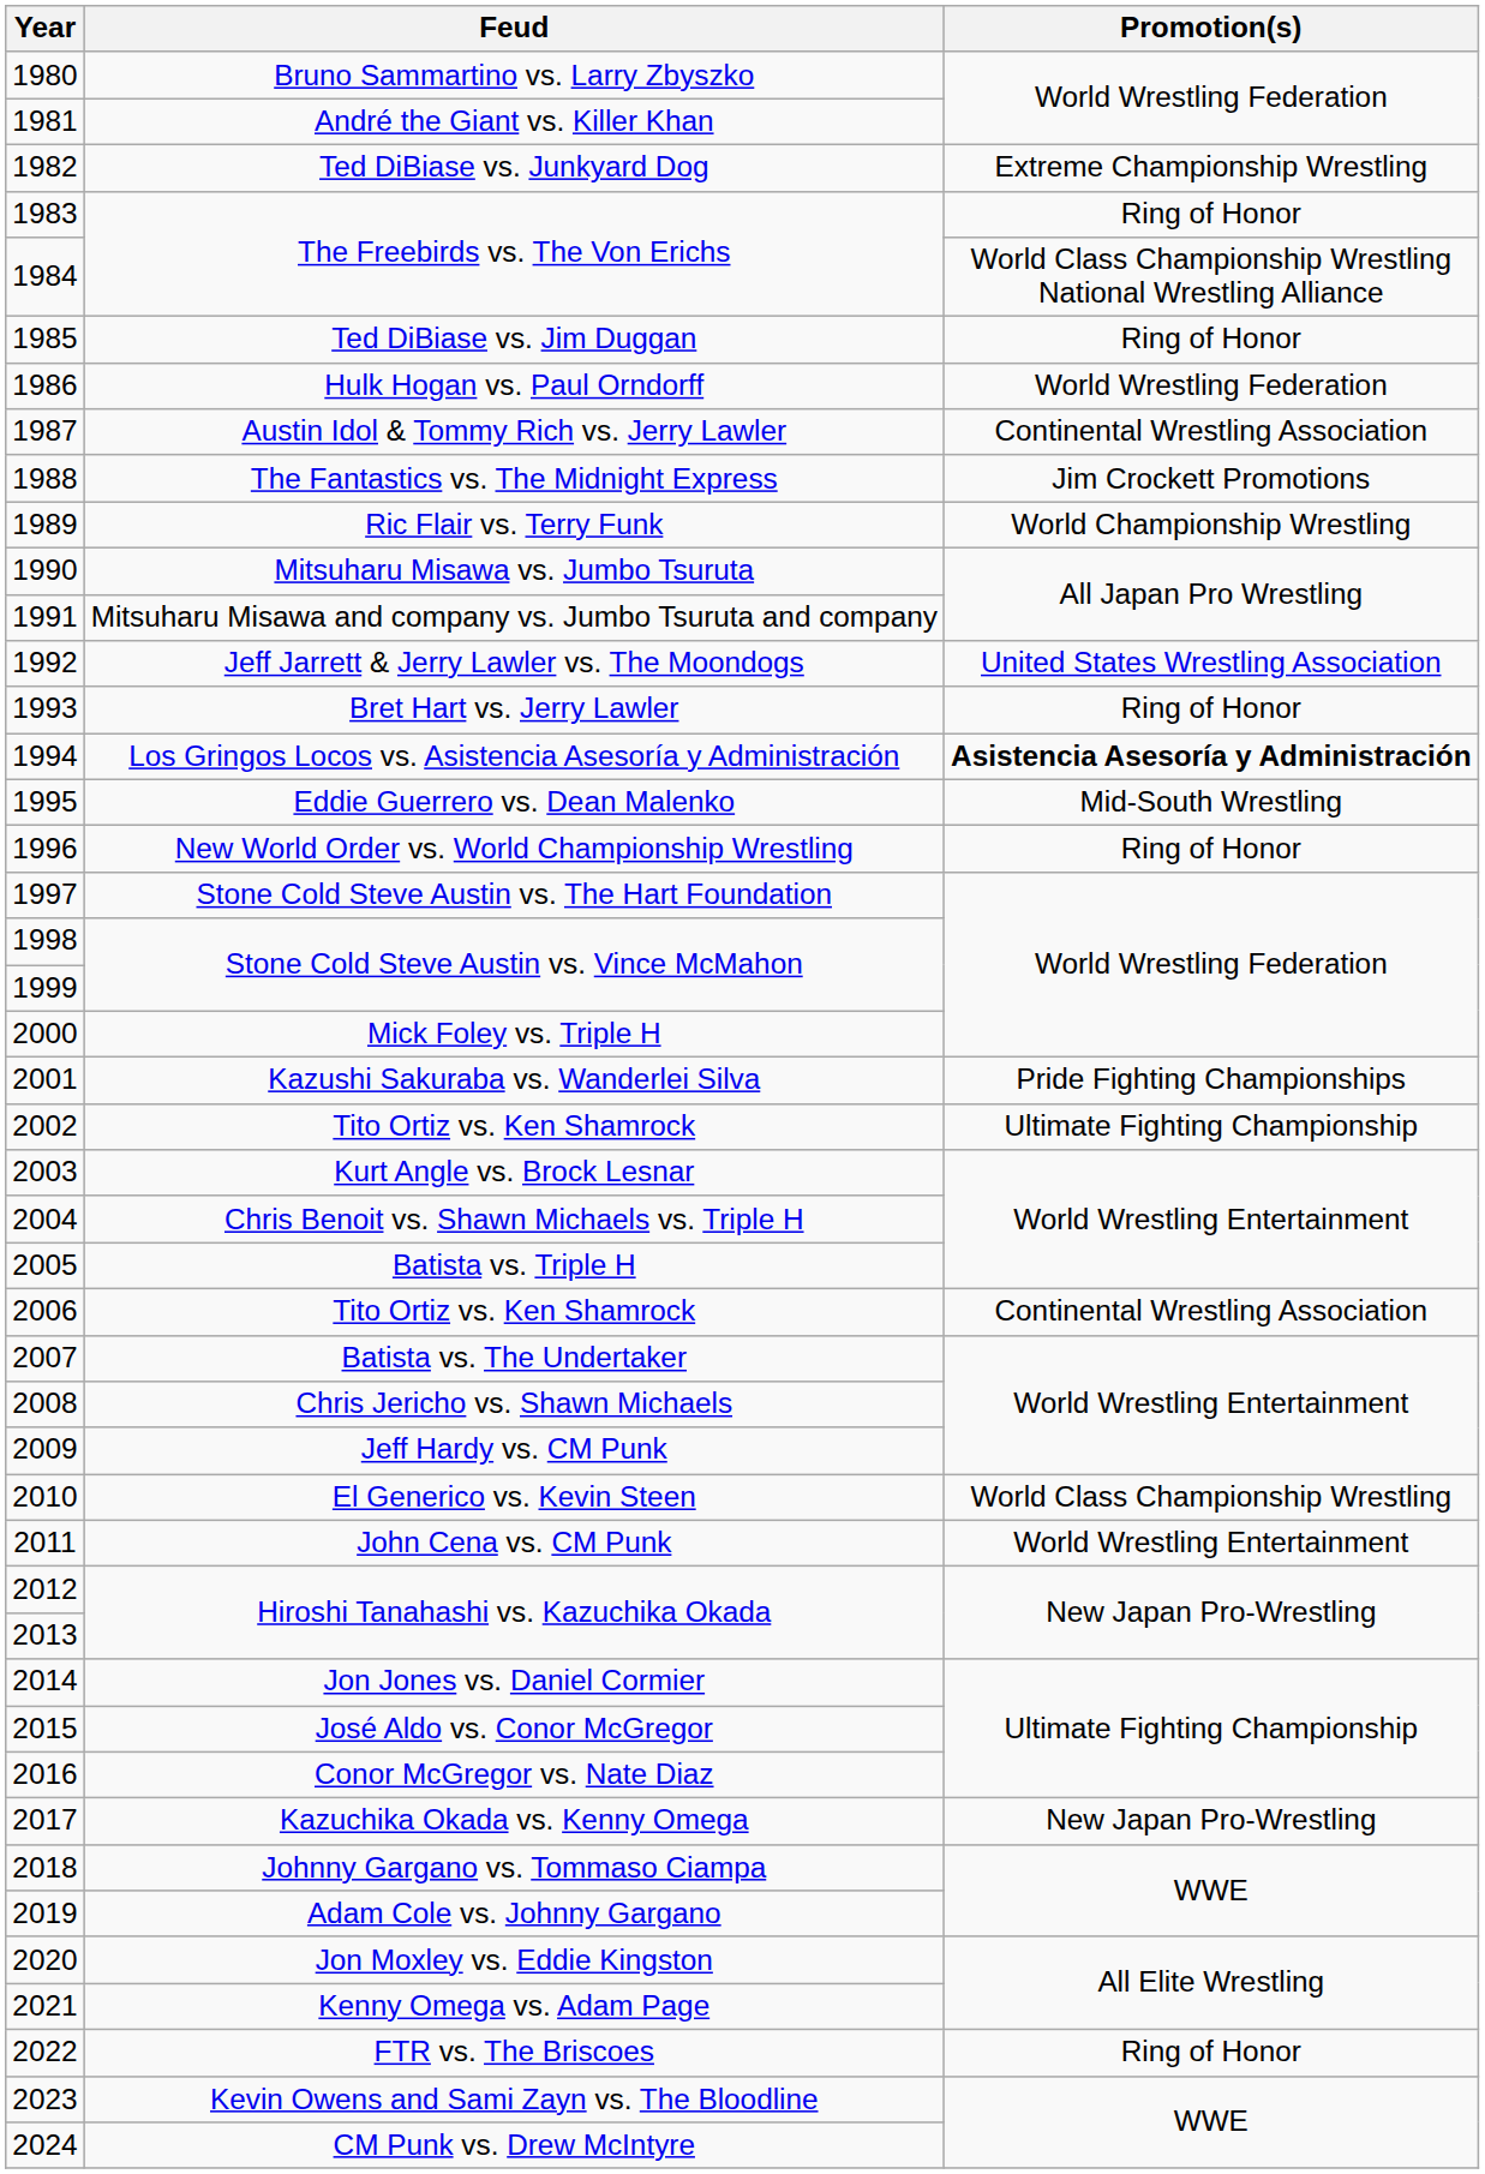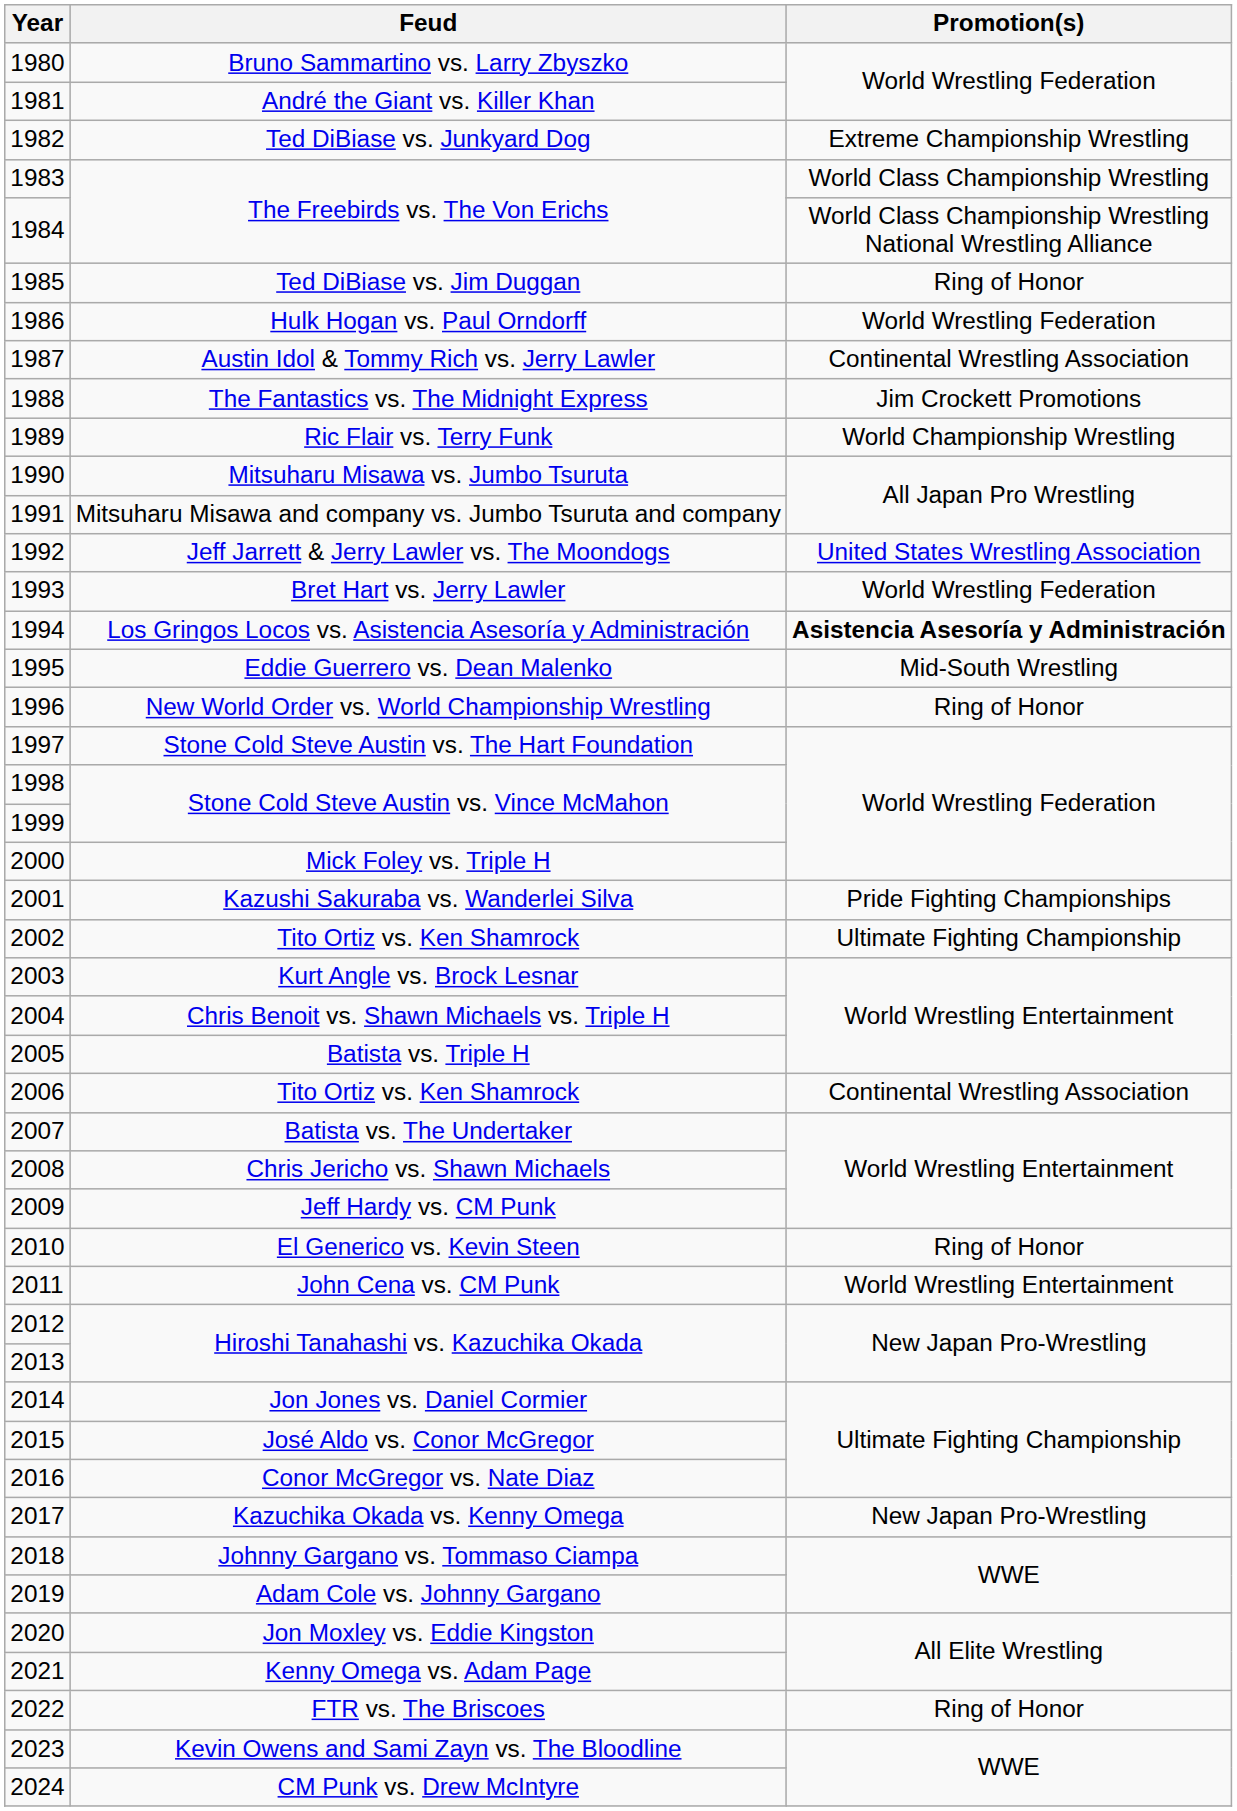1983 / The Freebirds vs. The Von Erichs | Promotion(s): Ring of Honor -> World Class Championship Wrestling
Bret Hart vs. Jerry Lawler | Promotion(s): Ring of Honor -> World Wrestling Federation
El Generico vs. Kevin Steen | Promotion(s): World Class Championship Wrestling -> Ring of Honor
